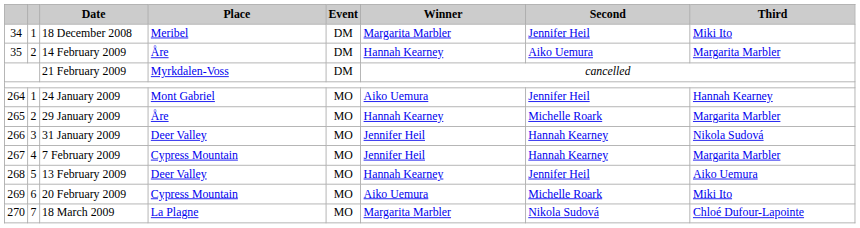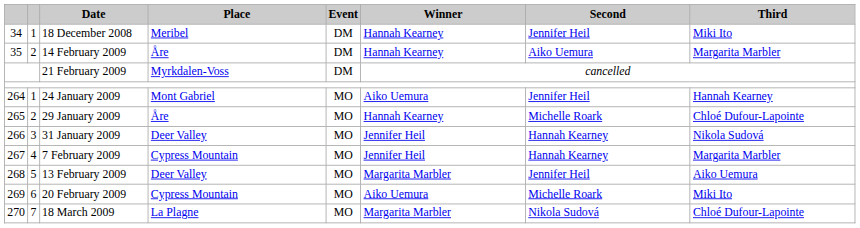18 December 2008 | Winner: Margarita Marbler -> Hannah Kearney
29 January 2009 | Third: Margarita Marbler -> Chloé Dufour-Lapointe
13 February 2009 | Winner: Hannah Kearney -> Margarita Marbler
